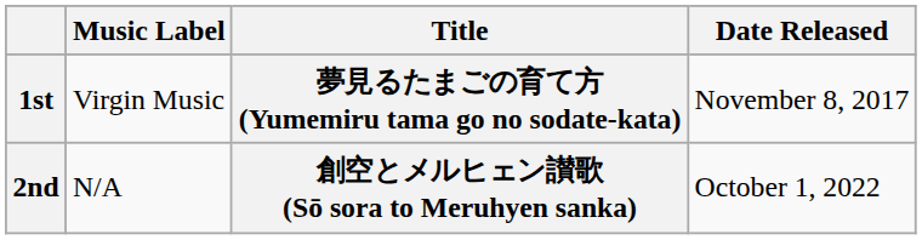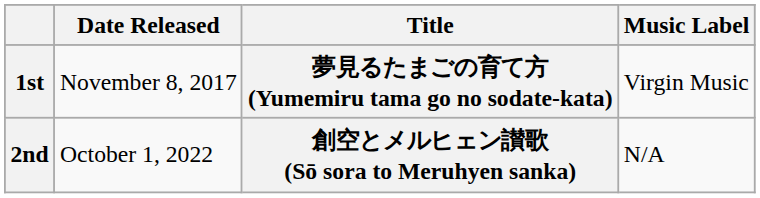columns swapped: Date Released <-> Music Label
